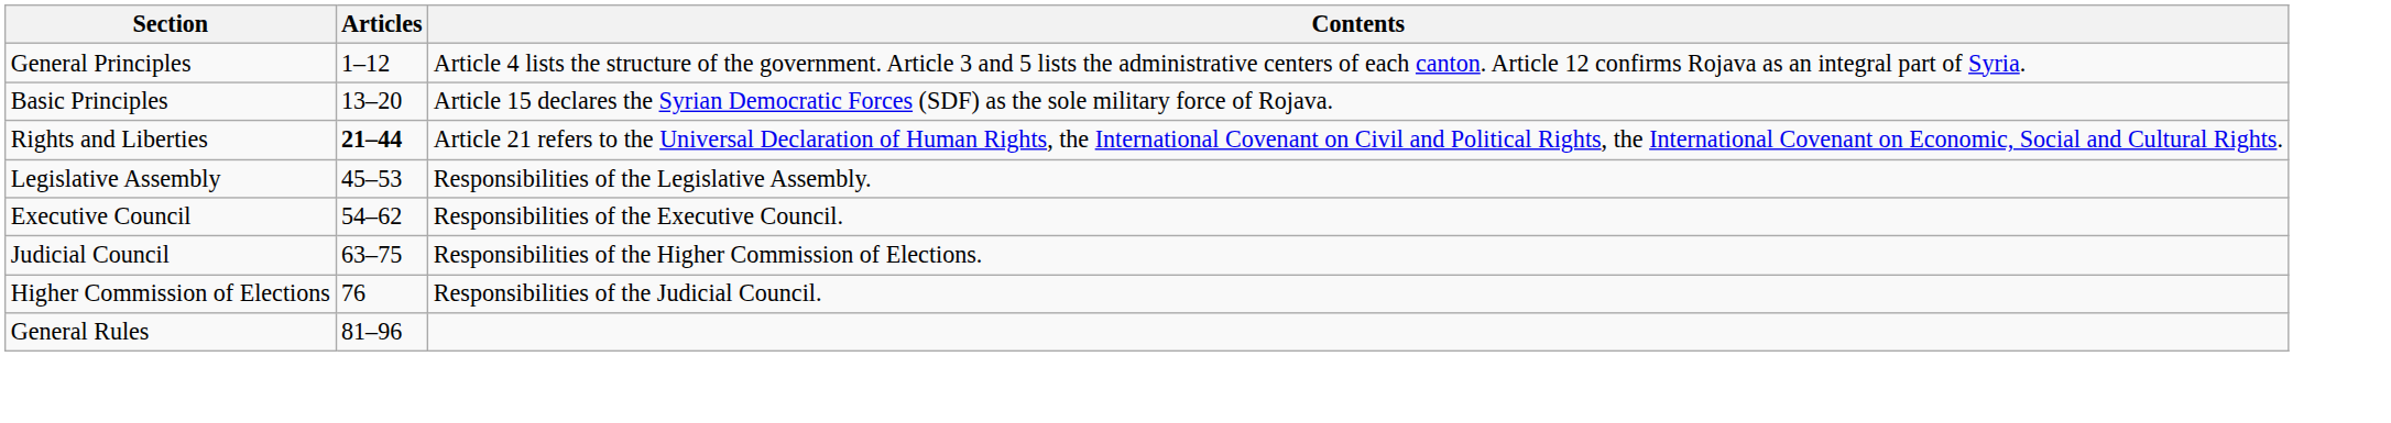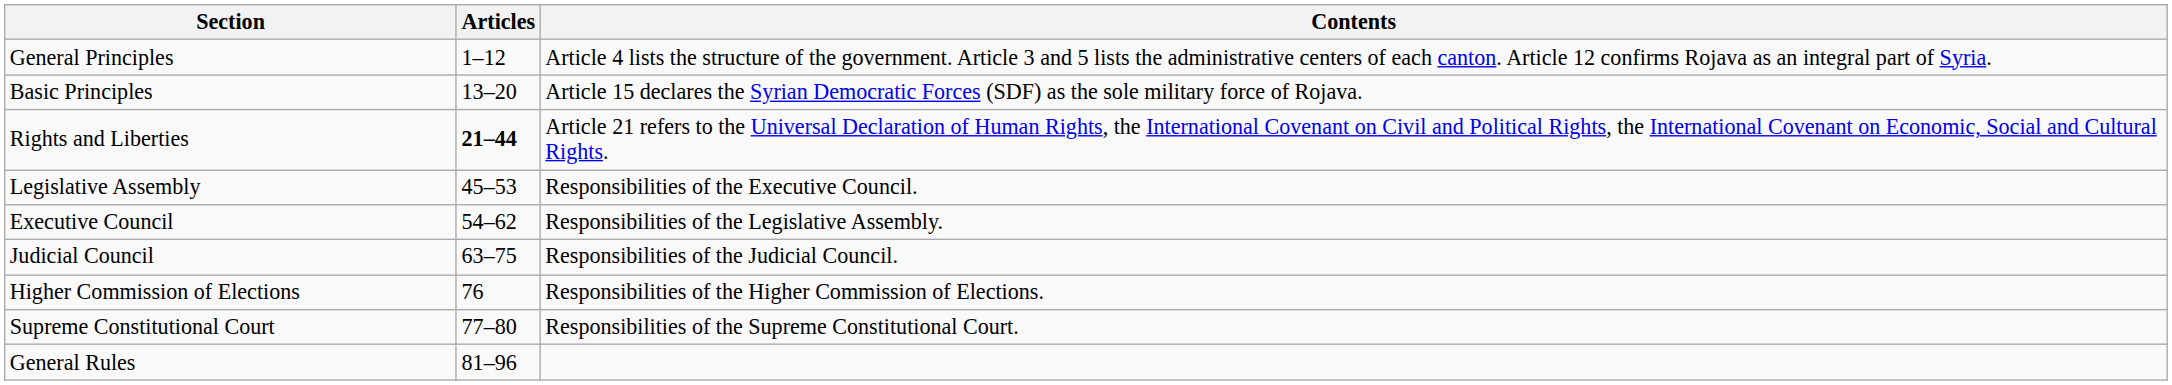Legislative Assembly | Contents: Responsibilities of the Legislative Assembly. -> Responsibilities of the Executive Council.
Executive Council | Contents: Responsibilities of the Executive Council. -> Responsibilities of the Legislative Assembly.
Judicial Council | Contents: Responsibilities of the Higher Commission of Elections. -> Responsibilities of the Judicial Council.
Higher Commission of Elections | Contents: Responsibilities of the Judicial Council. -> Responsibilities of the Higher Commission of Elections.
+ row: Supreme Constitutional Court | 77–80 | Responsibilities of the Supreme Constitutional Court.
